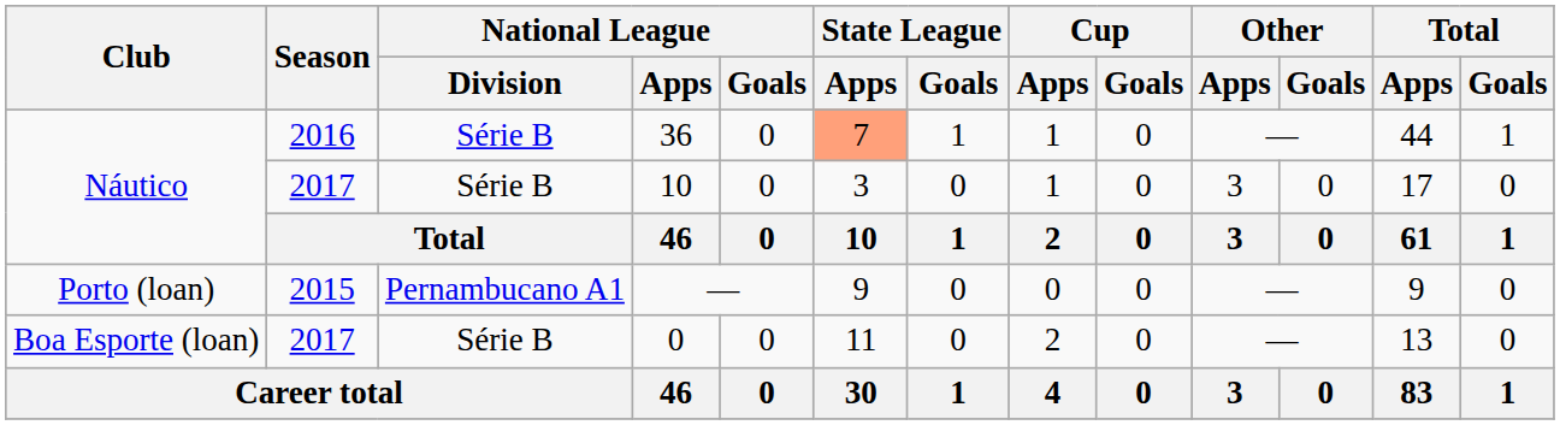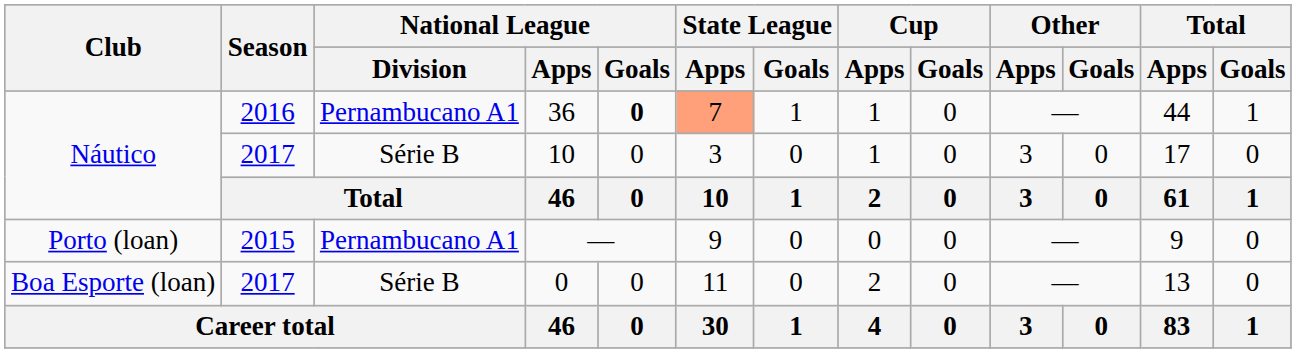36 | National League / Division: Série B -> Pernambucano A1
36 | National League / Goals: normal -> bold
